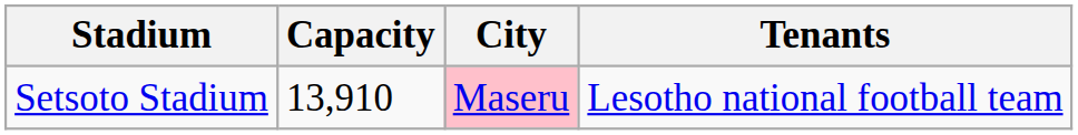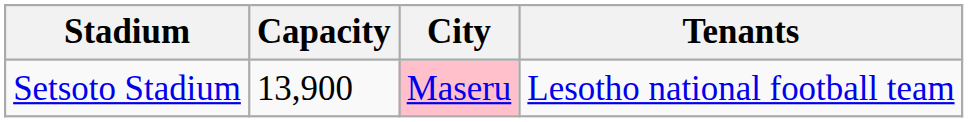Setsoto Stadium | Capacity: 13,910 -> 13,900
